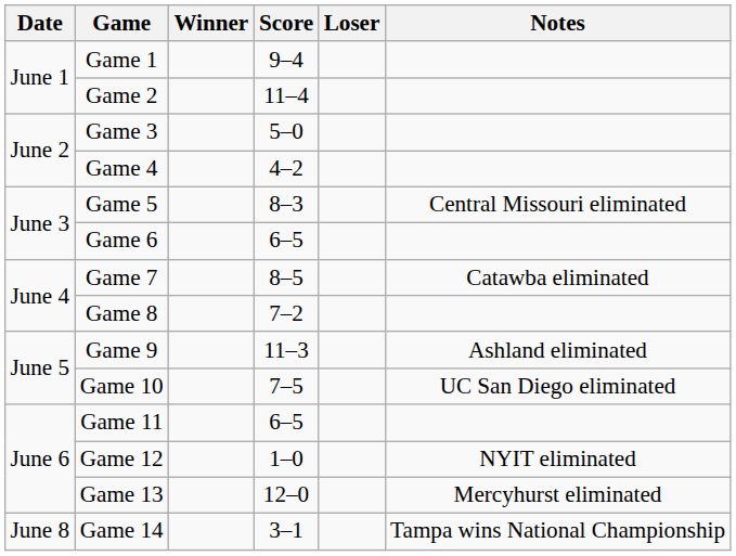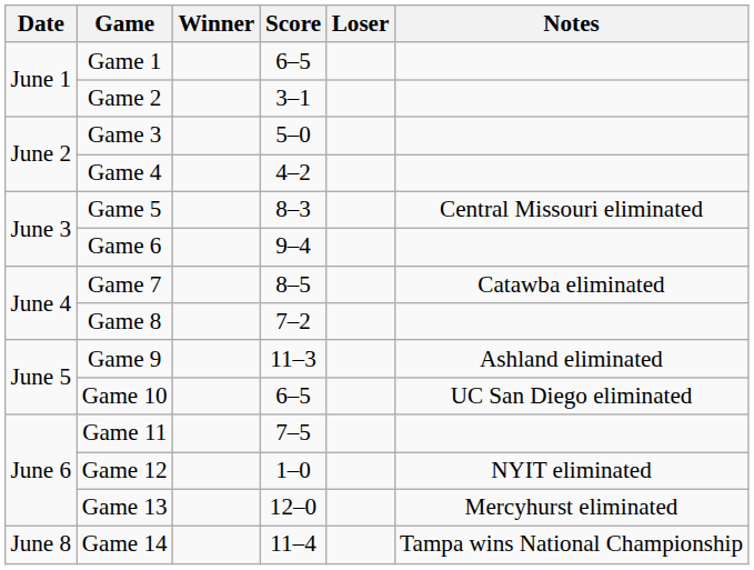Game 1 | Score: 9–4 -> 6–5
Game 2 | Score: 11–4 -> 3–1
Game 6 | Score: 6–5 -> 9–4
Game 10 | Score: 7–5 -> 6–5
Game 11 | Score: 6–5 -> 7–5
Game 14 | Score: 3–1 -> 11–4
